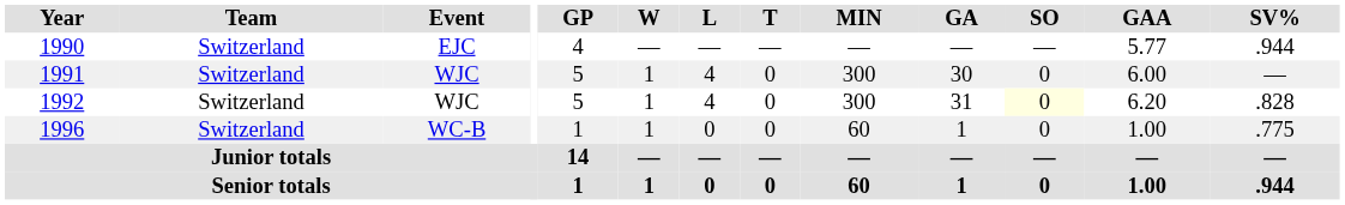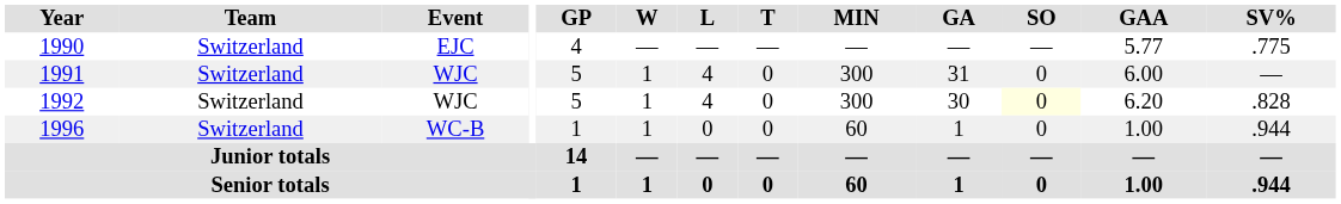1990 | SV%: .944 -> .775
1991 | GA: 30 -> 31
1992 | GA: 31 -> 30
1996 | SV%: .775 -> .944
